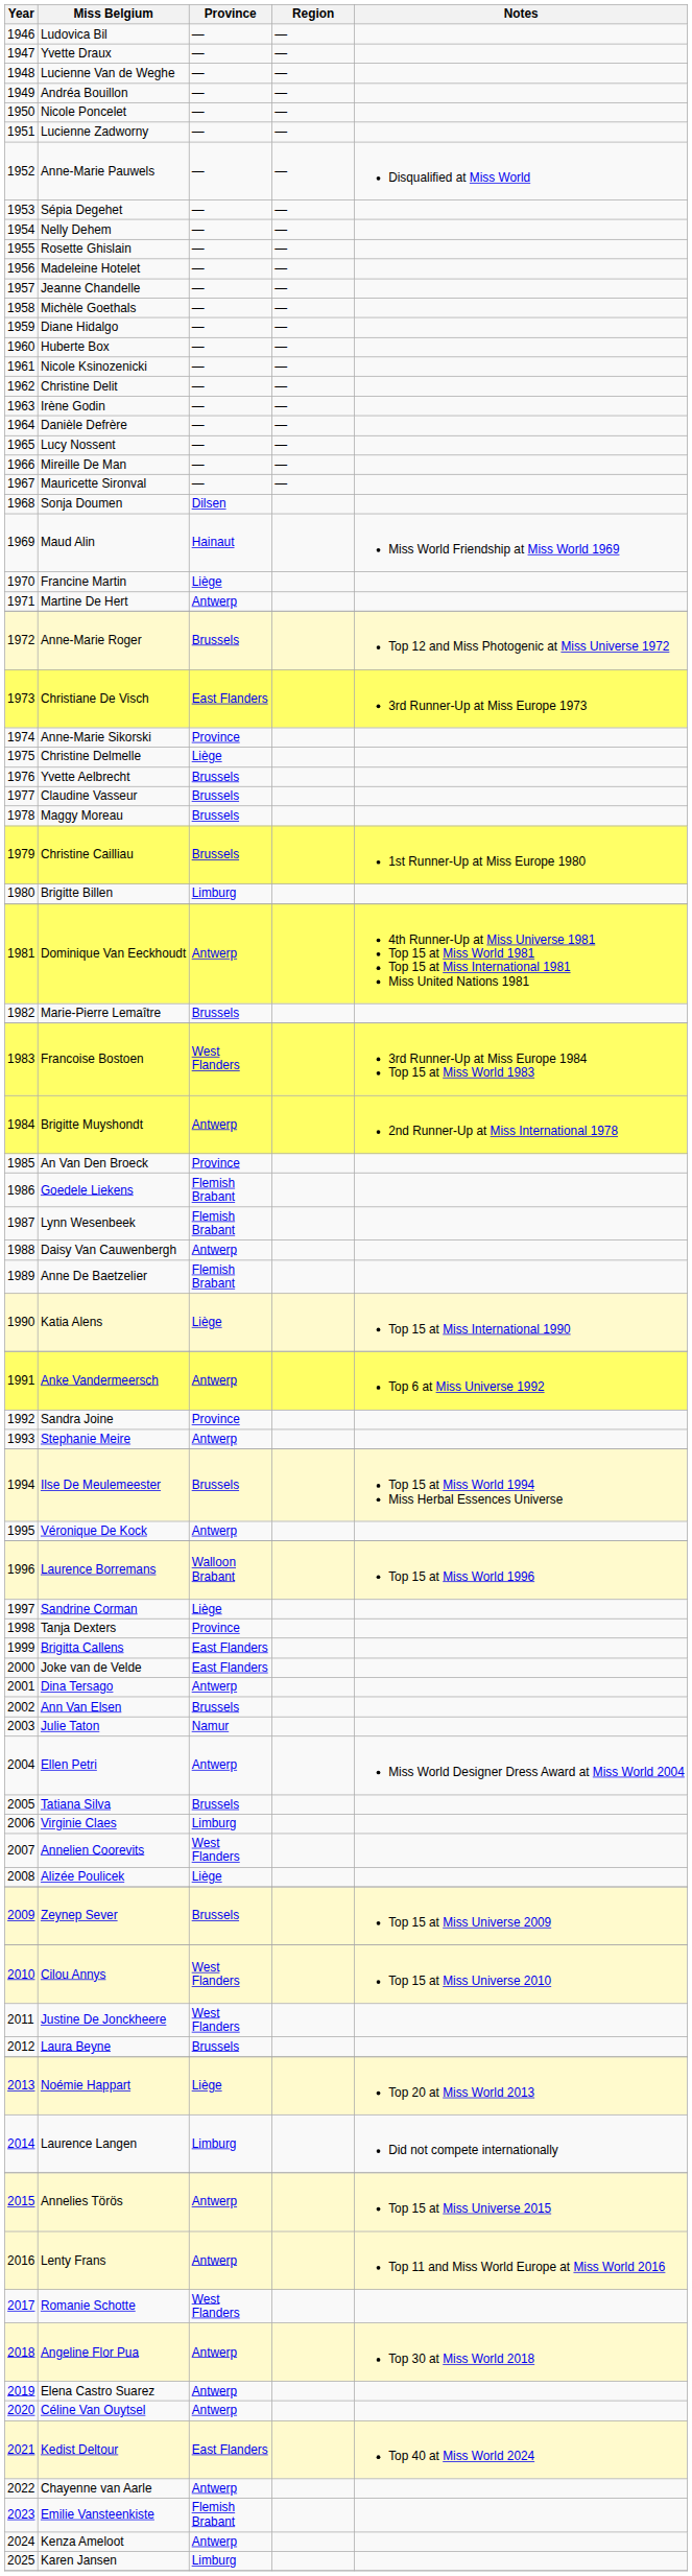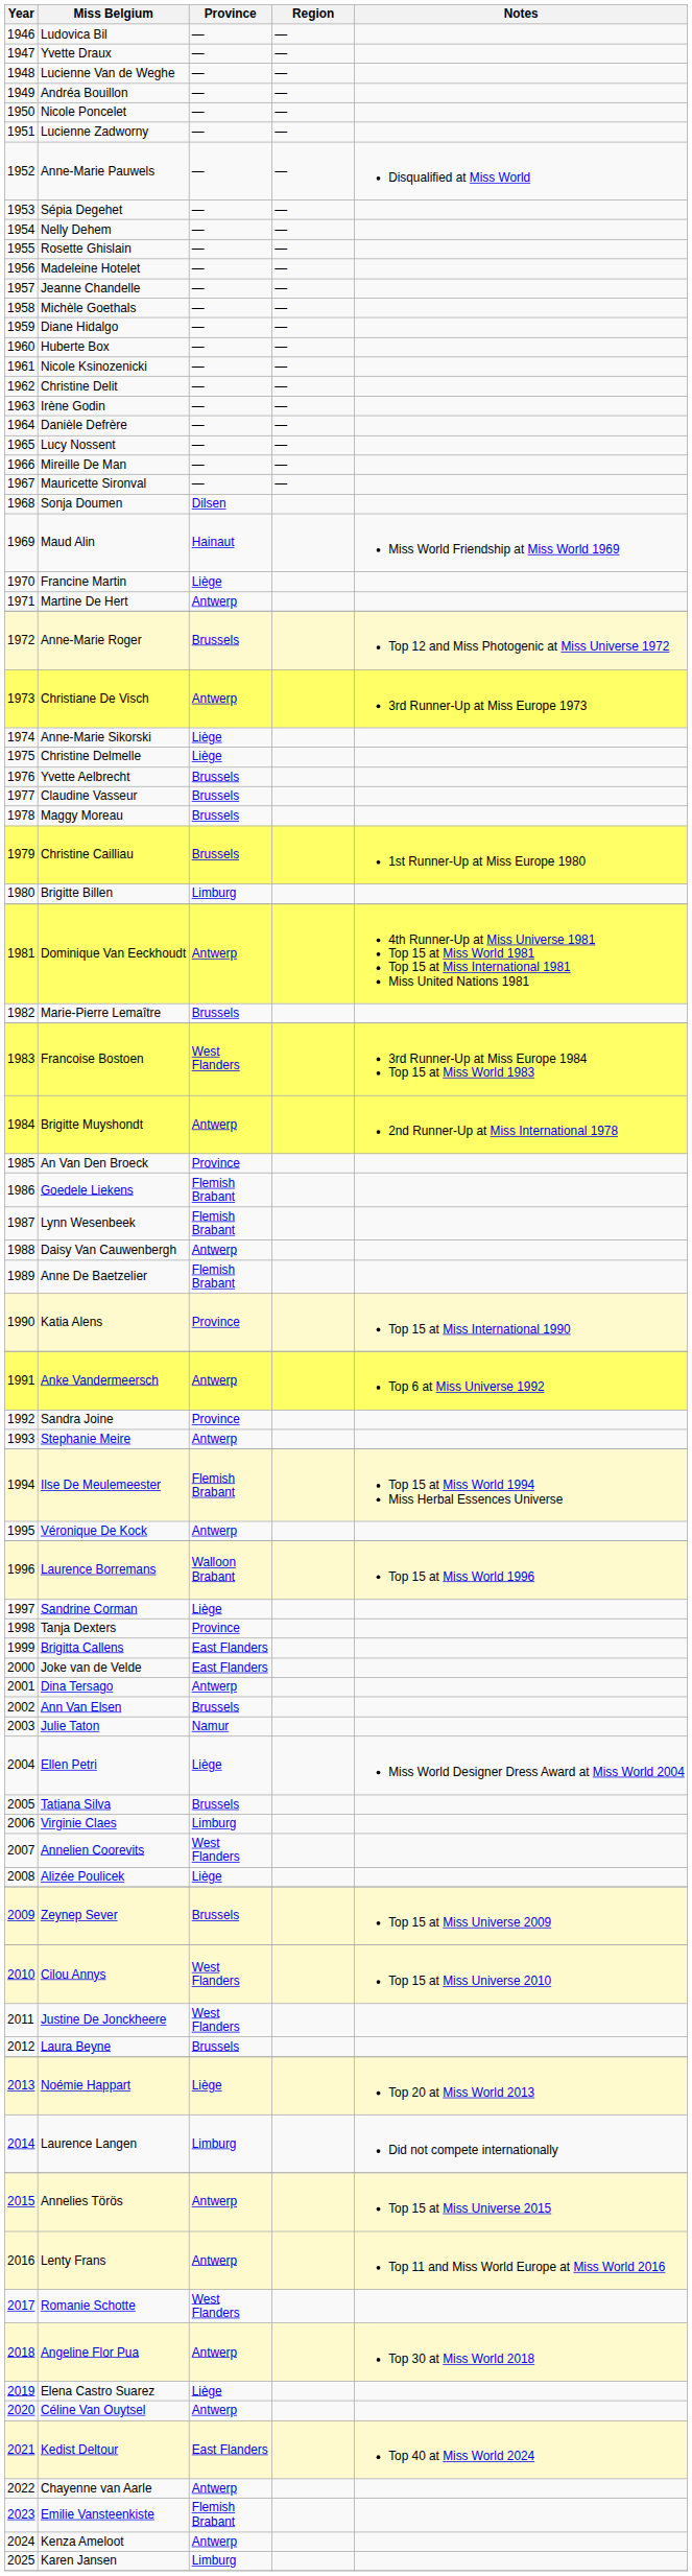Christiane De Visch | Province: East Flanders -> Antwerp
Anne-Marie Sikorski | Province: Province -> Liège
Katia Alens | Province: Liège -> Province
Ilse De Meulemeester | Province: Brussels -> Flemish Brabant
Ellen Petri | Province: Antwerp -> Liège
Elena Castro Suarez | Province: Antwerp -> Liège
